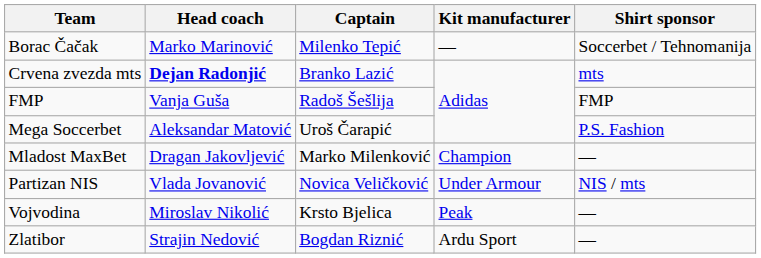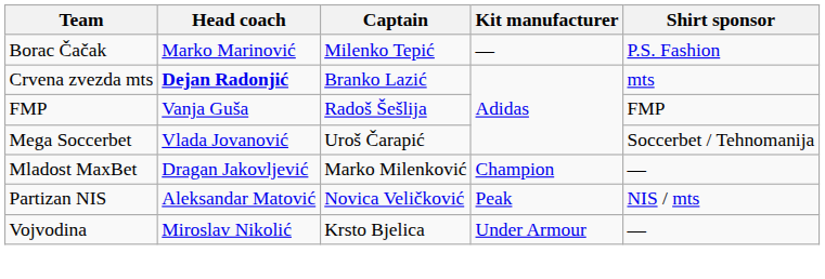Borac Čačak | Shirt sponsor: Soccerbet / Tehnomanija -> P.S. Fashion
Mega Soccerbet | Head coach: Aleksandar Matović -> Vlada Jovanović
Mega Soccerbet | Shirt sponsor: P.S. Fashion -> Soccerbet / Tehnomanija
Partizan NIS | Head coach: Vlada Jovanović -> Aleksandar Matović
Partizan NIS | Kit manufacturer: Under Armour -> Peak
Vojvodina | Kit manufacturer: Peak -> Under Armour
- row: Zlatibor | Strajin Nedović | Bogdan Riznić | Ardu Sport | —
